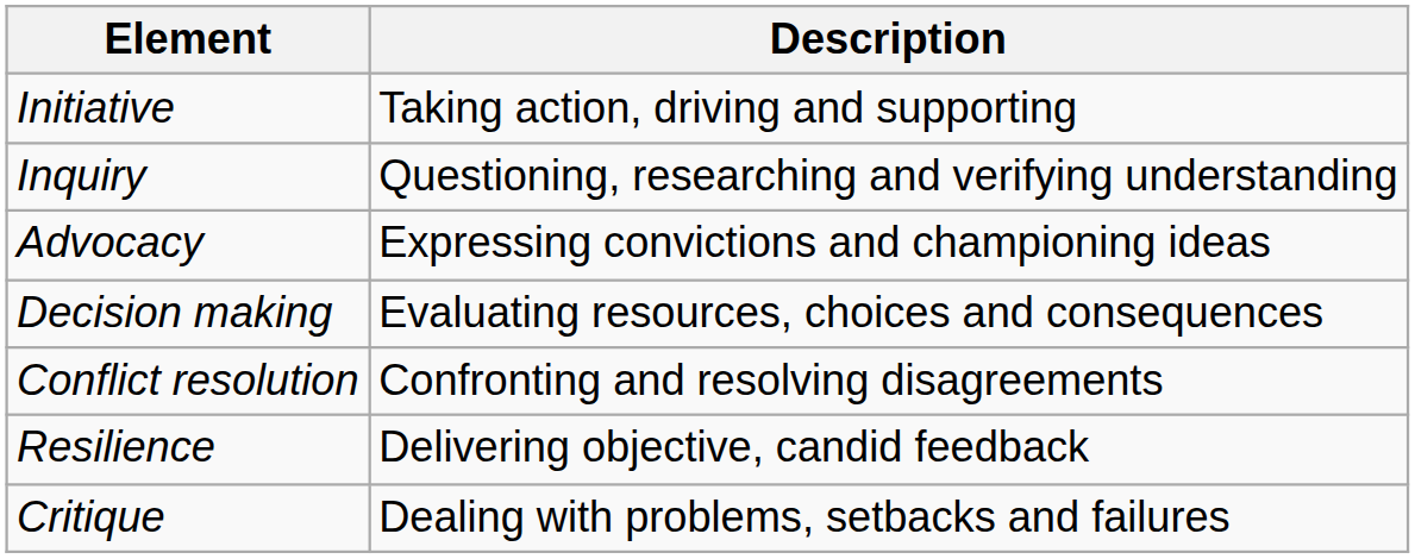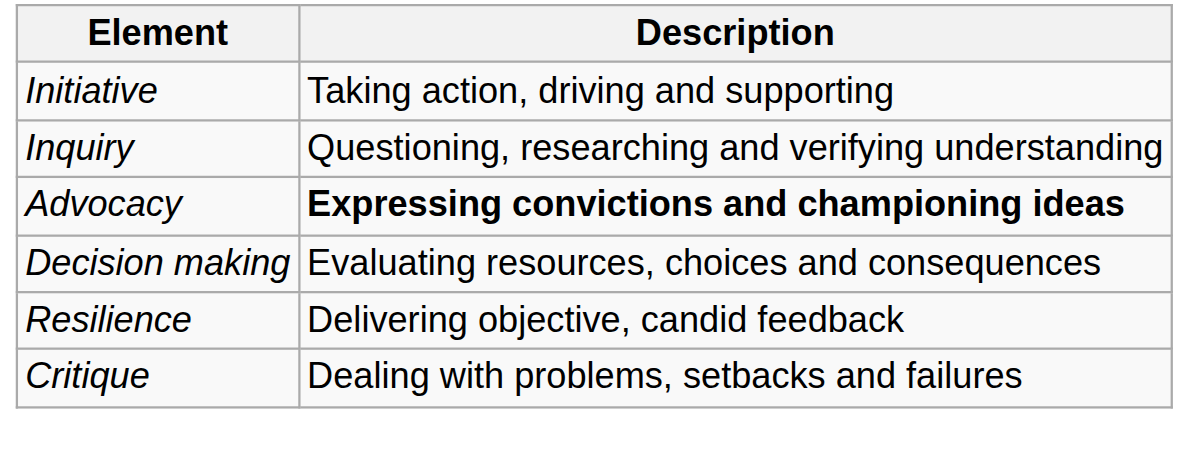Advocacy | Description: normal -> bold
- row: Conflict resolution | Confronting and resolving disagreements
